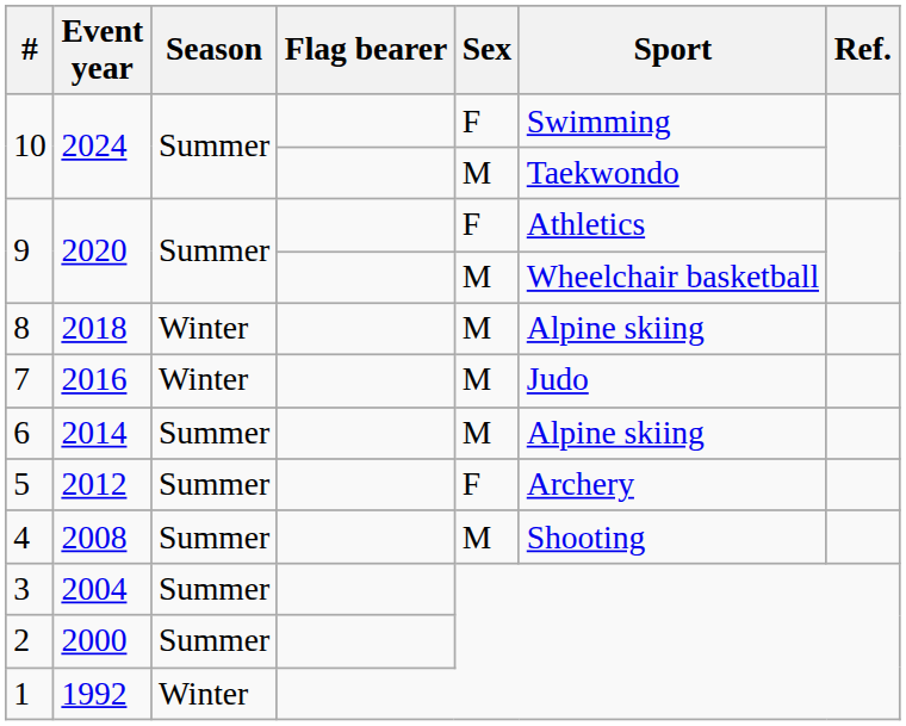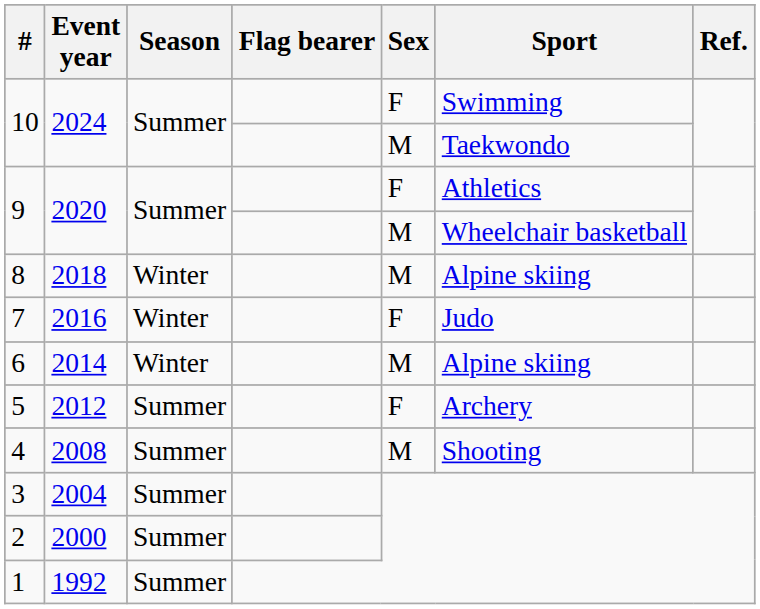7 | Sex: M -> F
6 | Season: Summer -> Winter
1 | Season: Winter -> Summer
